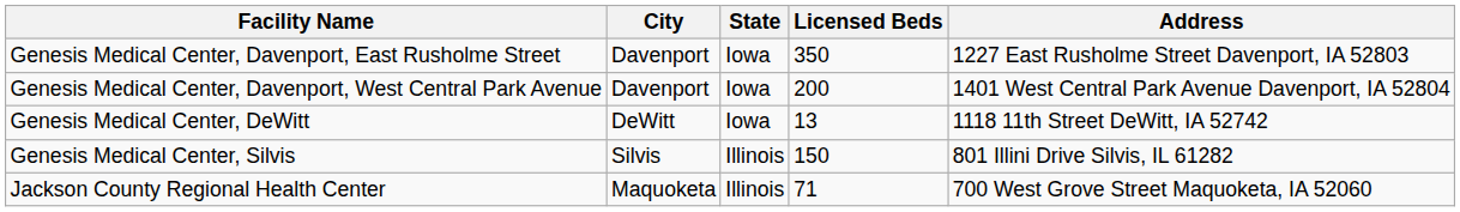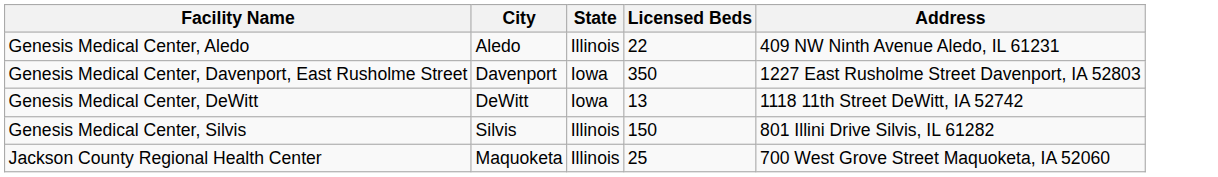+ row: Genesis Medical Center, Aledo | Aledo | Illinois | 22 | 409 NW Ninth Avenue Aledo, IL 61231
- row: Genesis Medical Center, Davenport, West Central Park Avenue | Davenport | Iowa | 200 | 1401 West Central Park Avenue Davenport, IA 52804
Jackson County Regional Health Center | Licensed Beds: 71 -> 25
